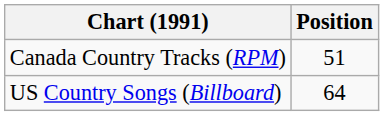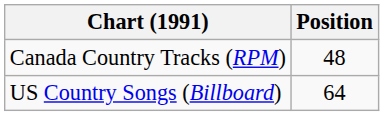Canada Country Tracks (RPM) | Position: 51 -> 48
